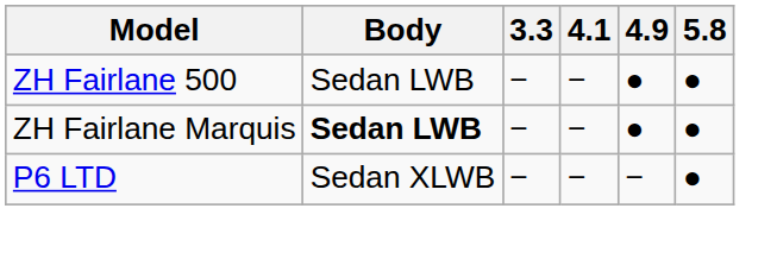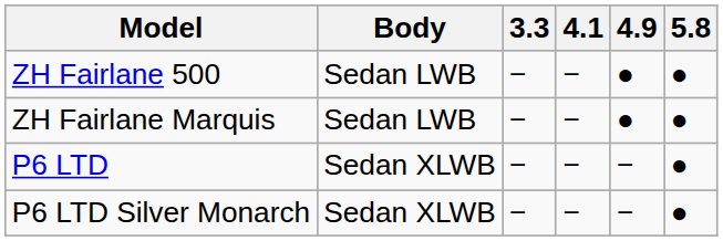ZH Fairlane Marquis | Body: bold -> normal
+ row: P6 LTD Silver Monarch | Sedan XLWB | − | − | − | ●
